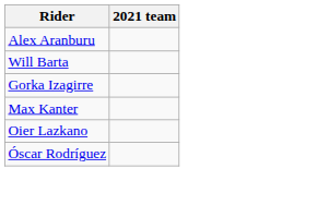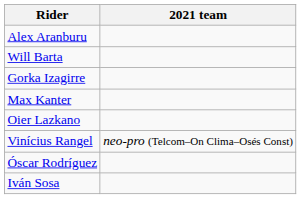+ row: Vinícius Rangel | neo-pro (Telcom–On Clima–Osés Const)
+ row: Iván Sosa
